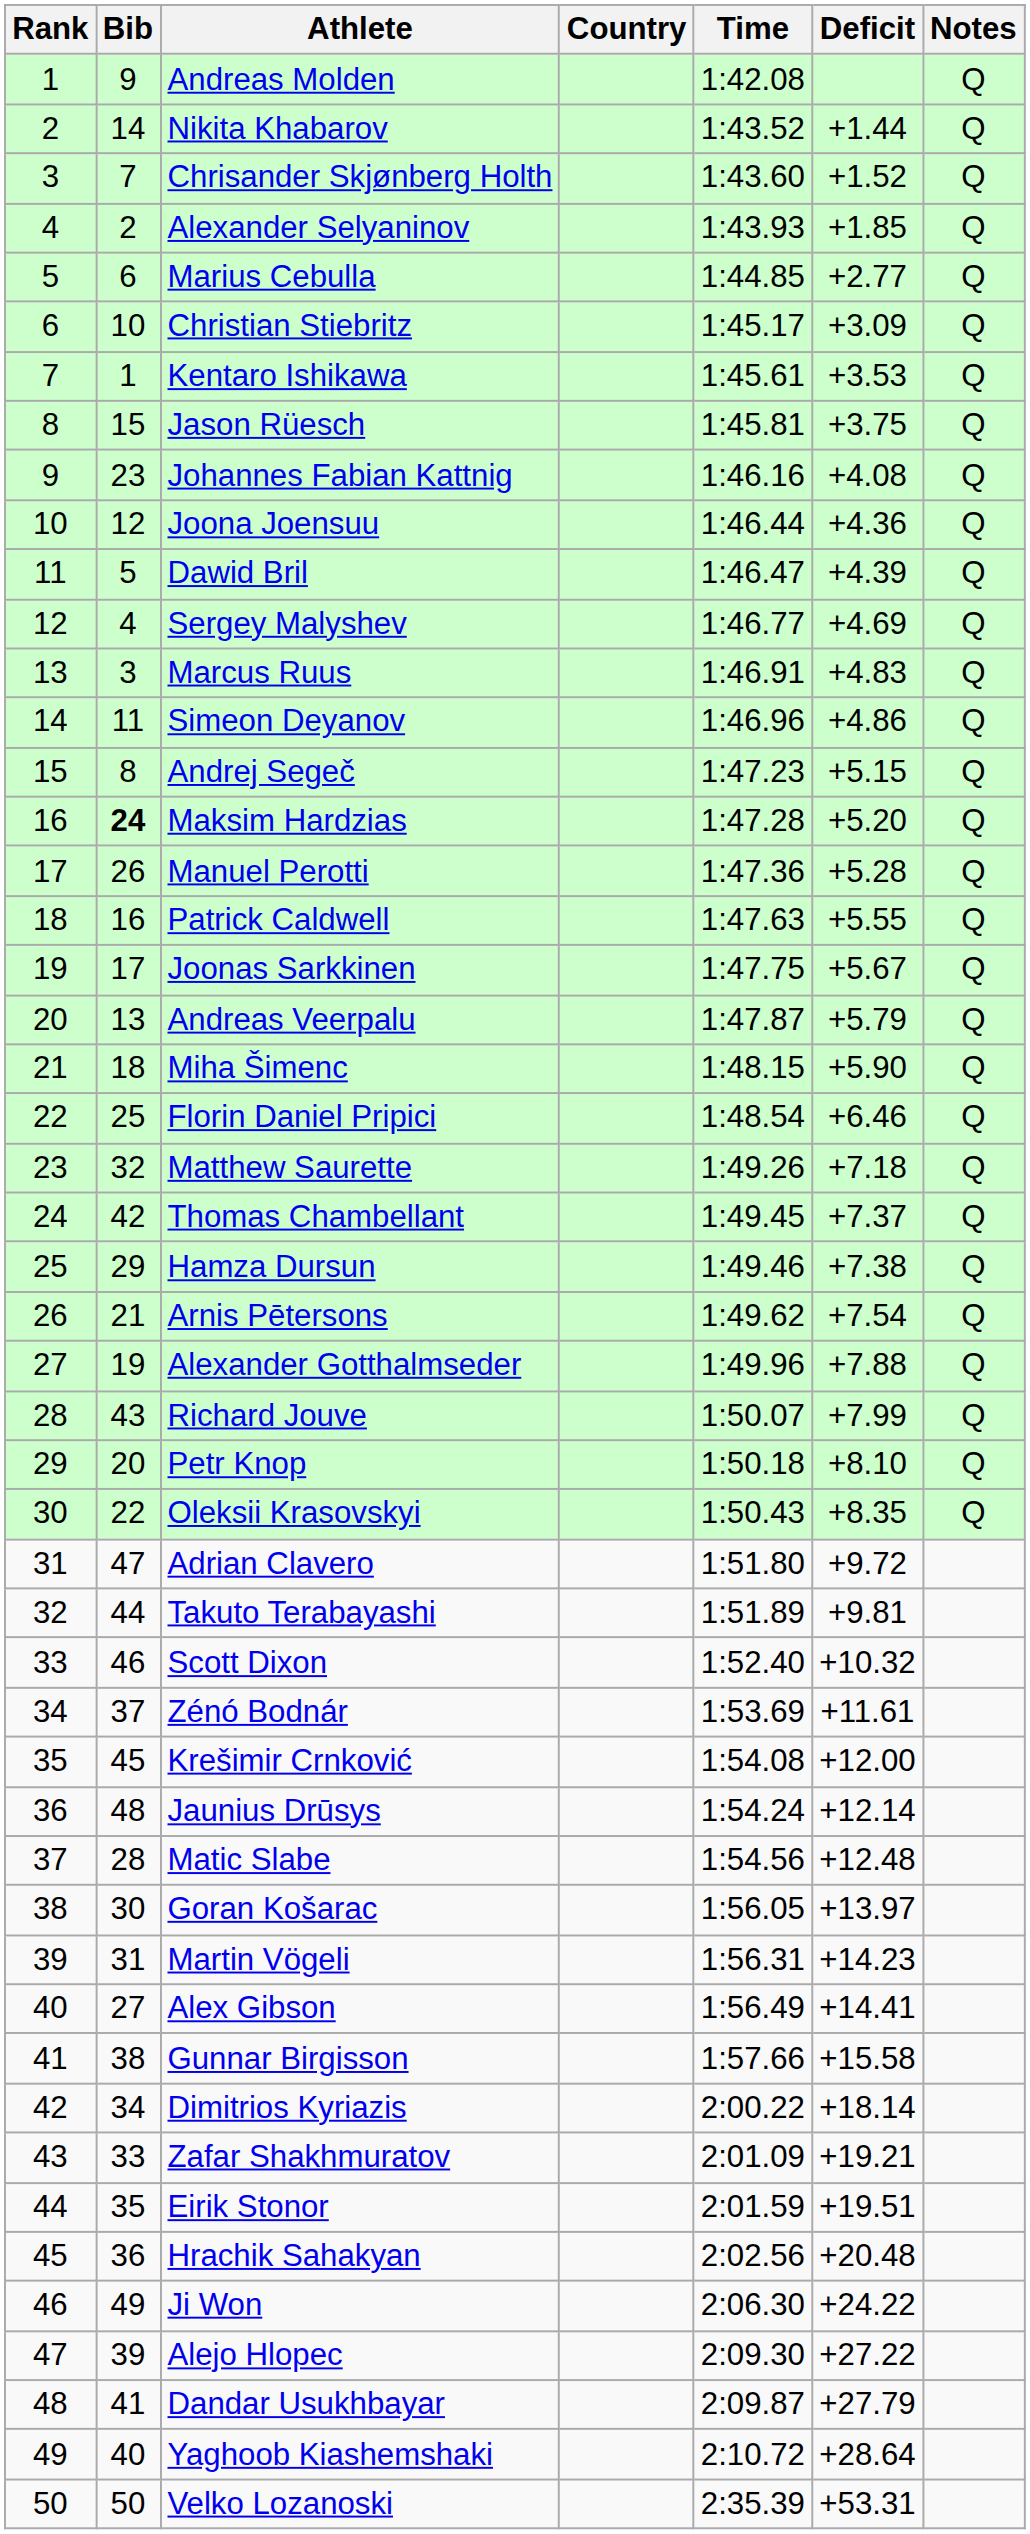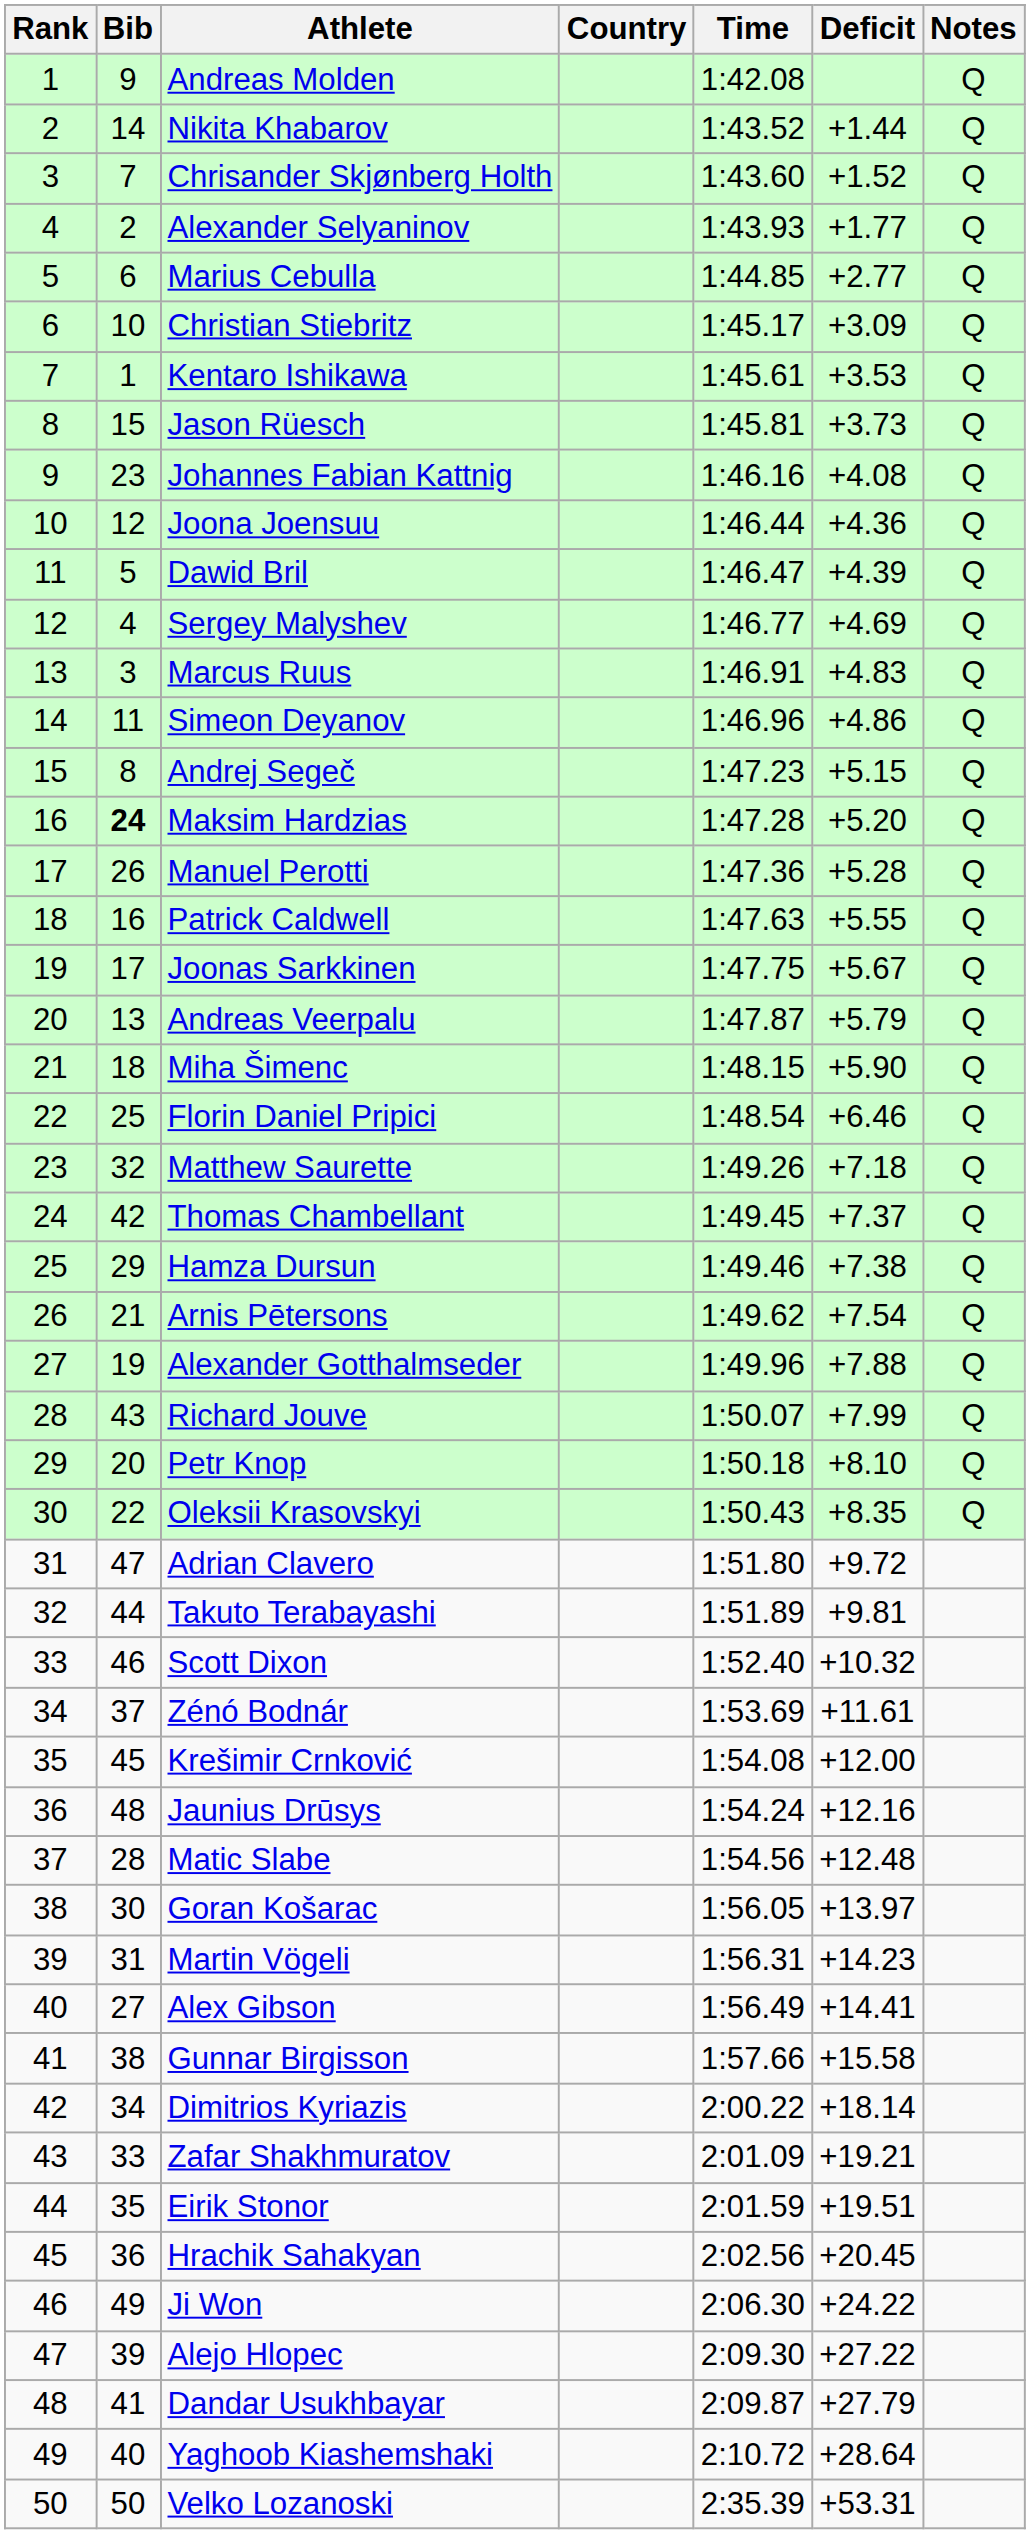Alexander Selyaninov | Deficit: +1.85 -> +1.77
Jason Rüesch | Deficit: +3.75 -> +3.73
Jaunius Drūsys | Deficit: +12.14 -> +12.16
Hrachik Sahakyan | Deficit: +20.48 -> +20.45
